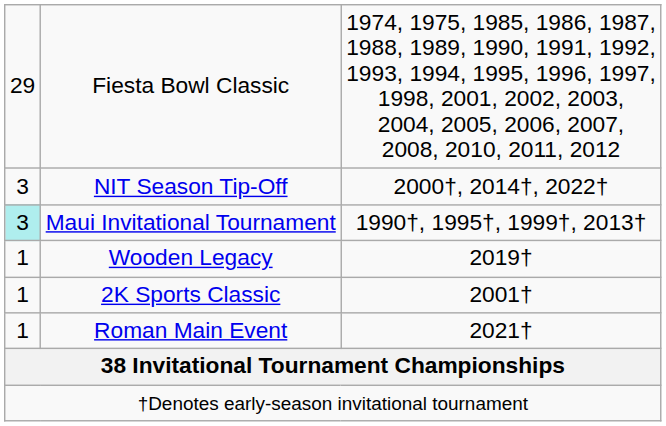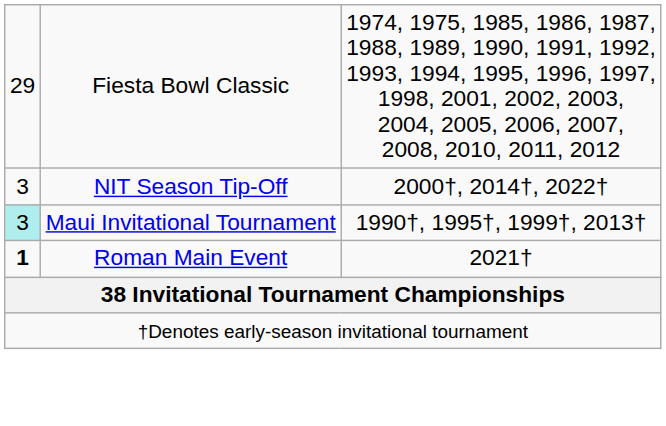- row: 1 | Wooden Legacy | 2019†
- row: 1 | 2K Sports Classic | 2001†
Roman Main Event | column 1: normal -> bold
